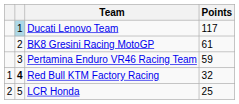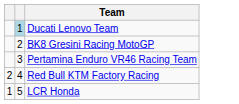- column: Points | 117 | 61 | 59 | 32 | 25
Red Bull KTM Factory Racing | column 1: 1 -> 2
Red Bull KTM Factory Racing | column 2: bold -> normal
LCR Honda | column 1: 2 -> 1
